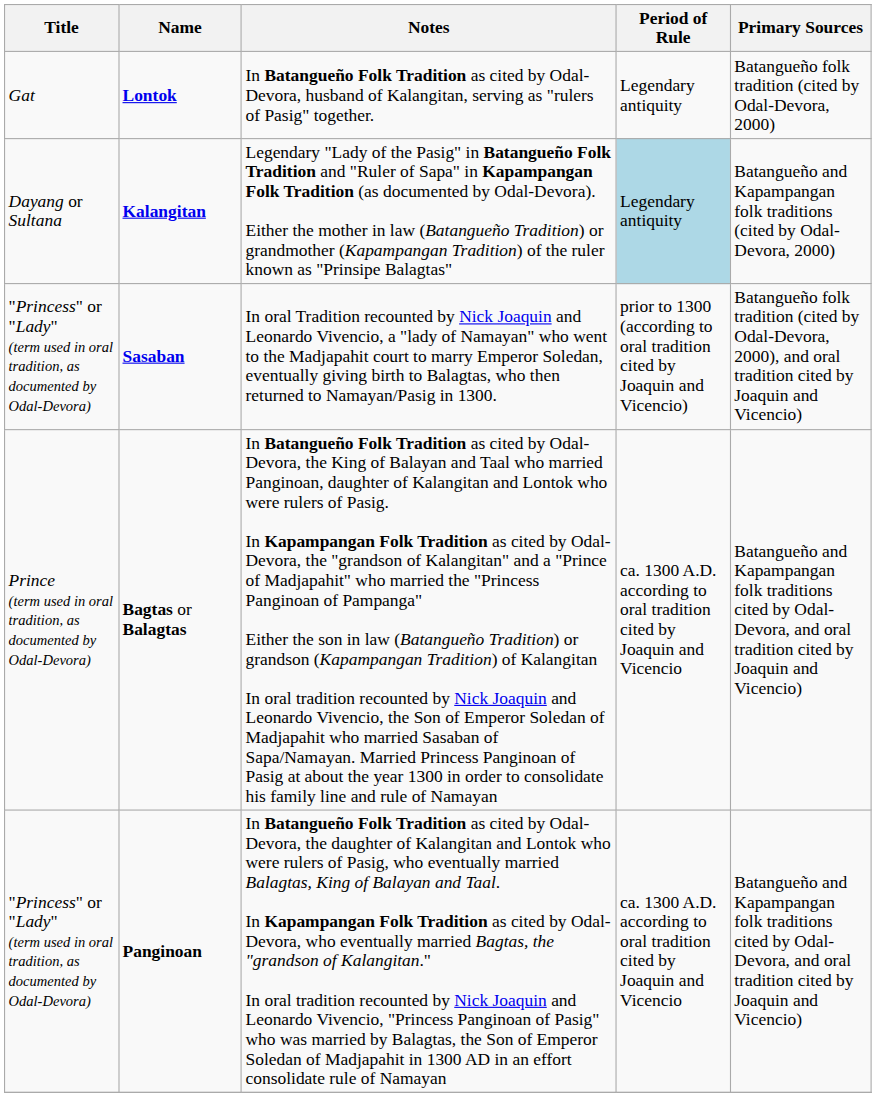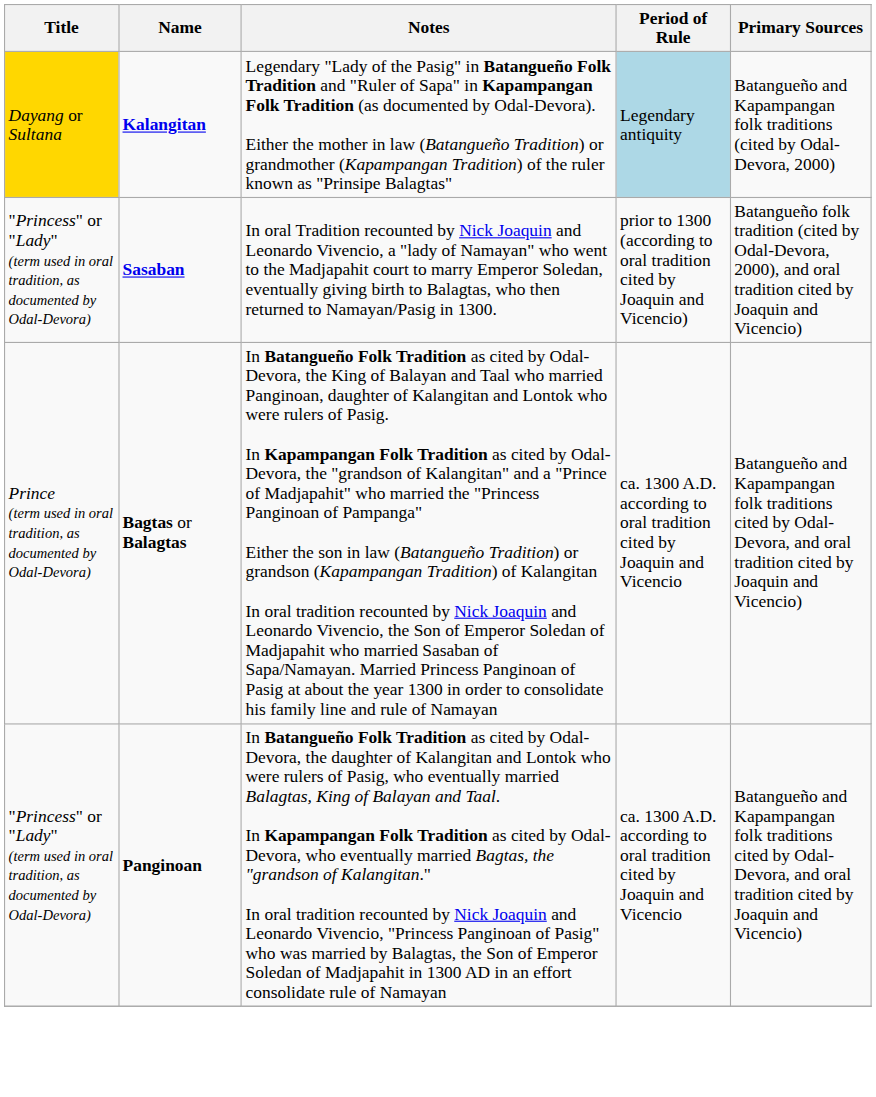- row: Gat | Lontok | In Batangueño Folk Tradition as cited by Odal-Devora, husband of Kalangitan, serving as "rulers of Pasig" together. | Legendary antiquity | Batangueño folk tradition (cited by Odal-Devora, 2000)
Kalangitan | Title: no background -> gold background
